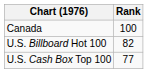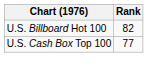- row: Canada | 100
